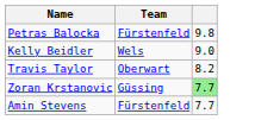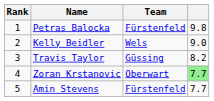+ column: Rank | 1 | 2 | 3 | 4 | 5
Travis Taylor | Team: Oberwart -> Güssing
Zoran Krstanovic | Team: Güssing -> Oberwart
